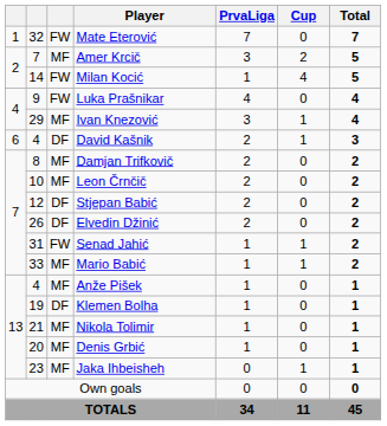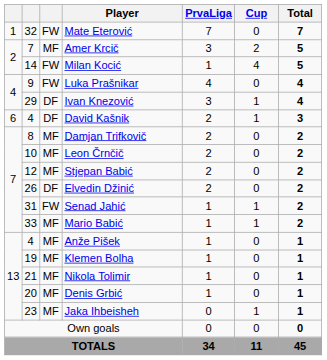Ivan Knezović | column 3: MF -> DF
Stjepan Babić | column 3: DF -> MF
Klemen Bolha | column 3: DF -> MF
